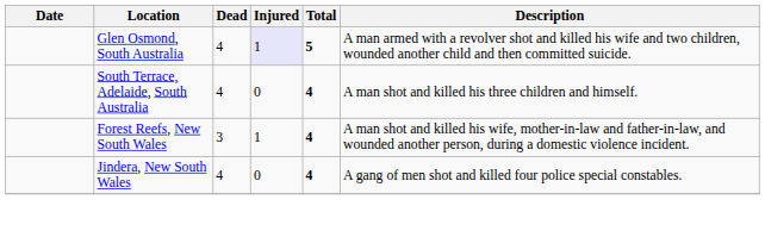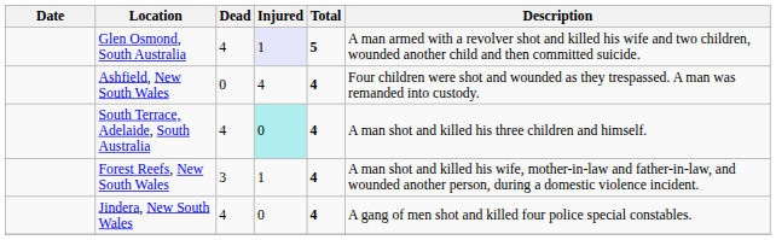+ row: Ashfield, New South Wales | 0 | 4 | 4 | Four children were shot and wounded as they trespassed. A man was remanded into custody.
South Terrace, Adelaide, South Australia | Injured: no background -> paleturquoise background
